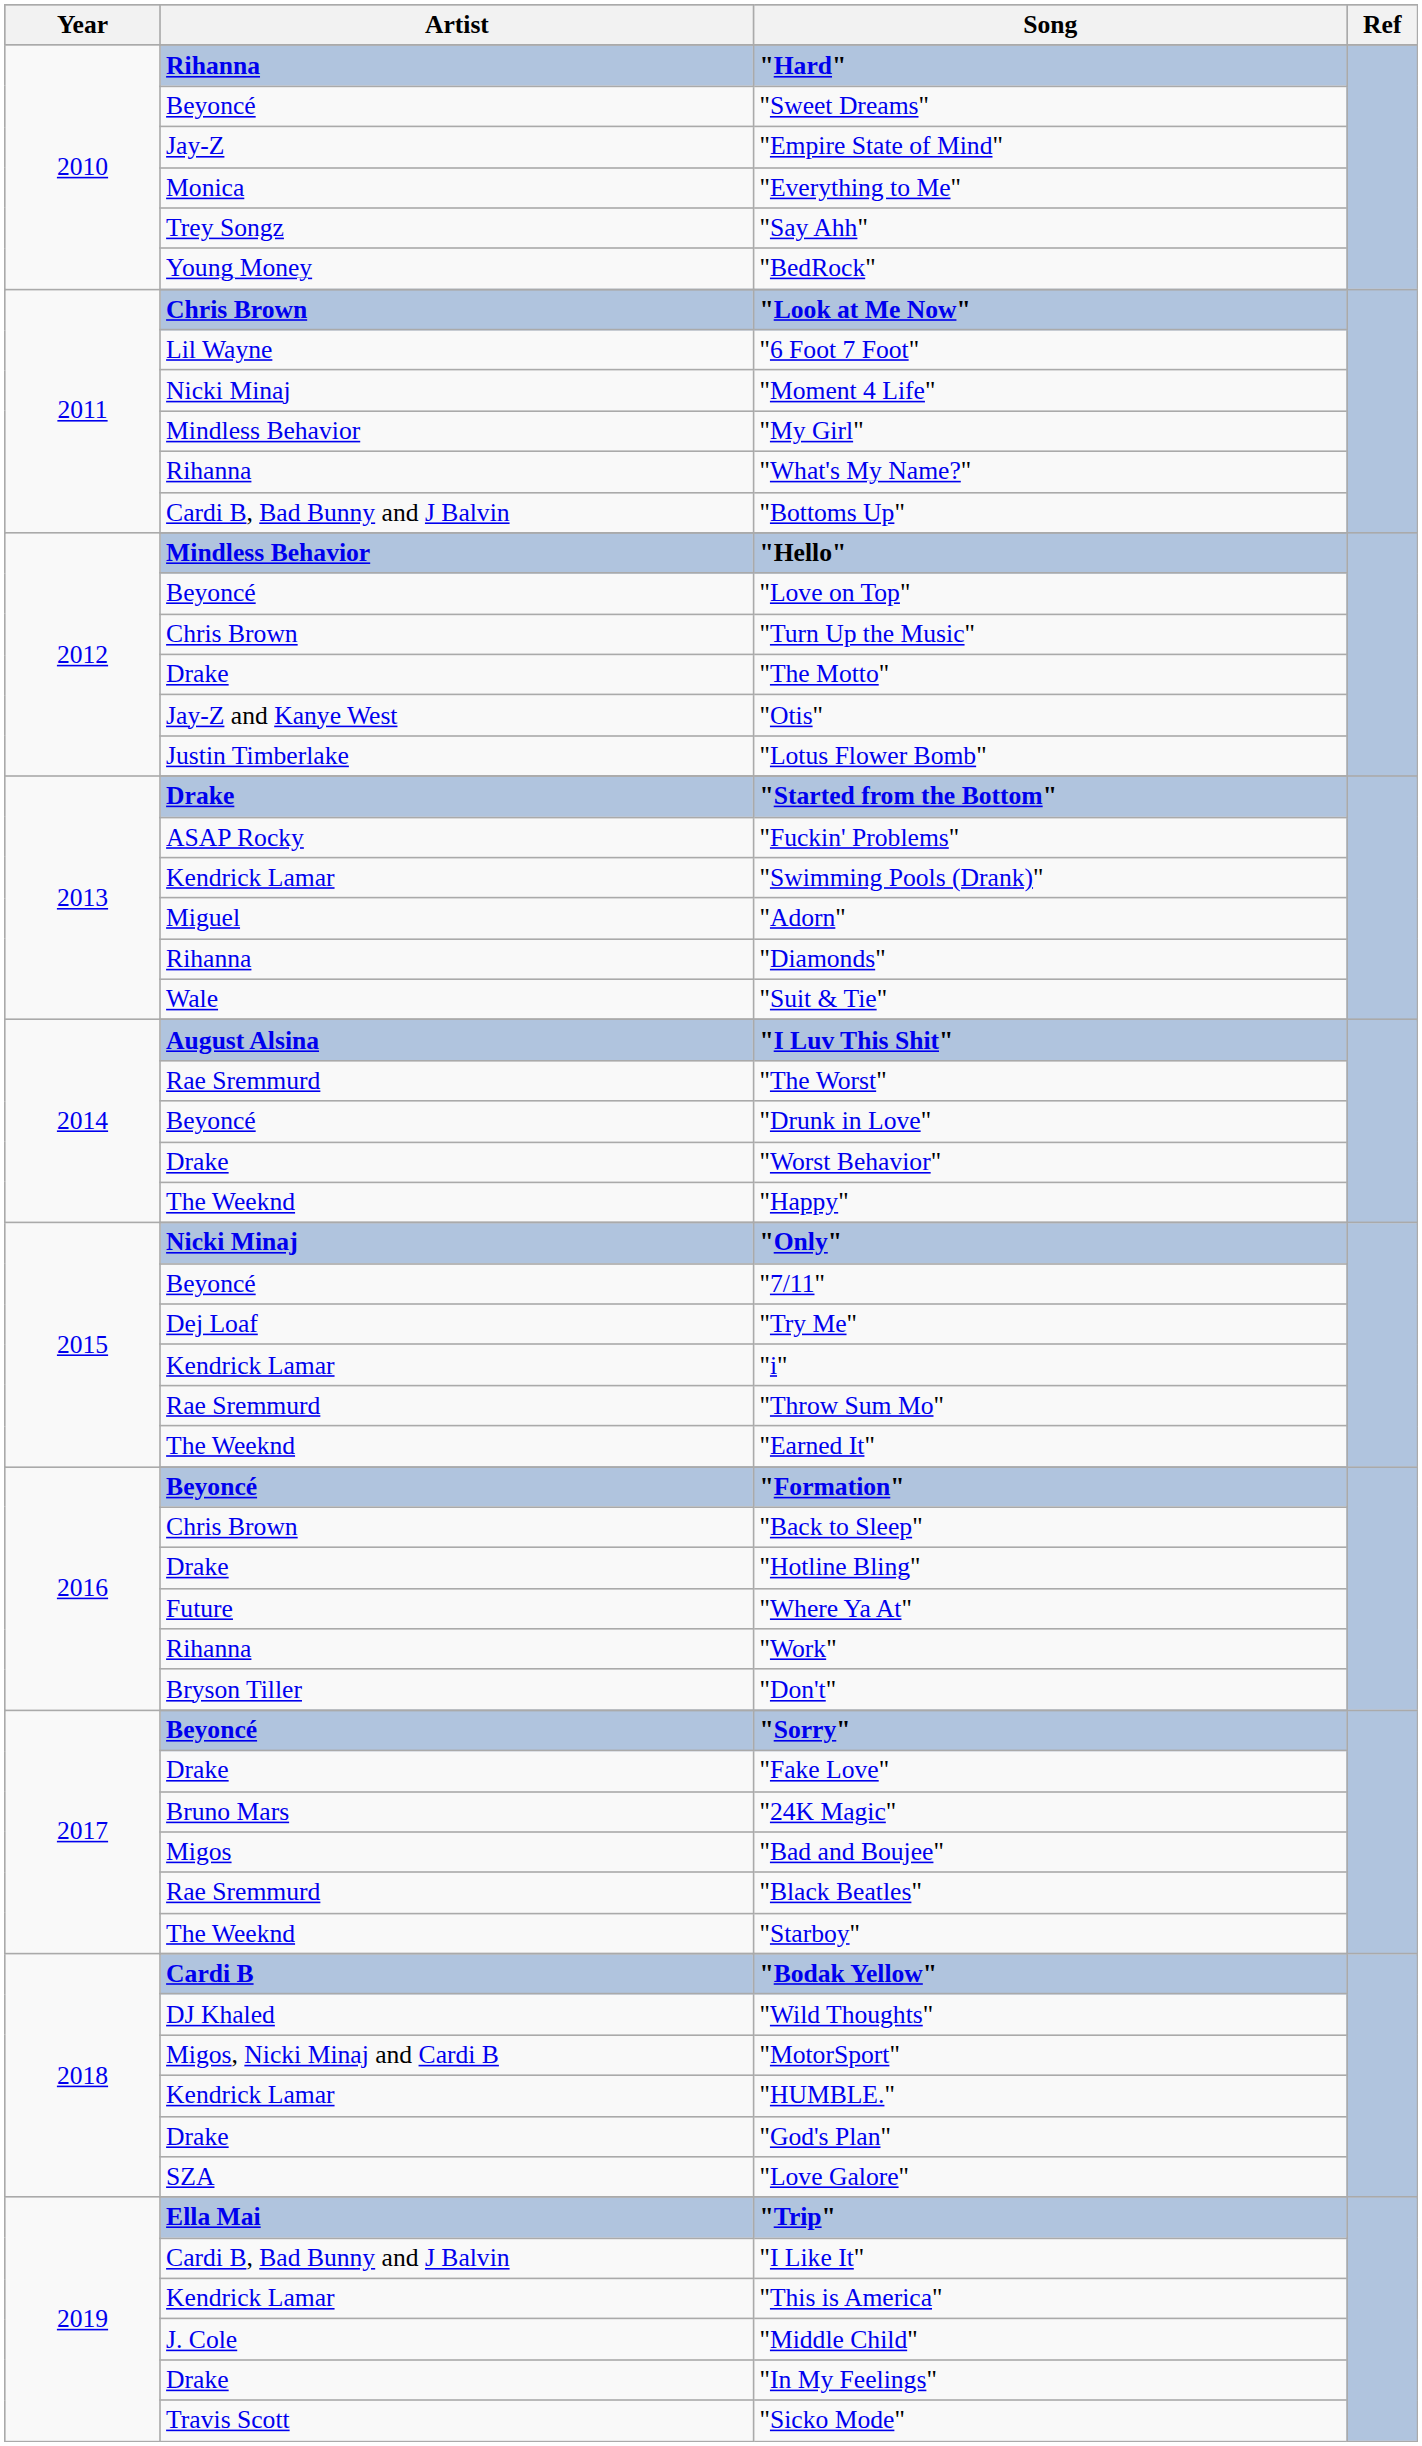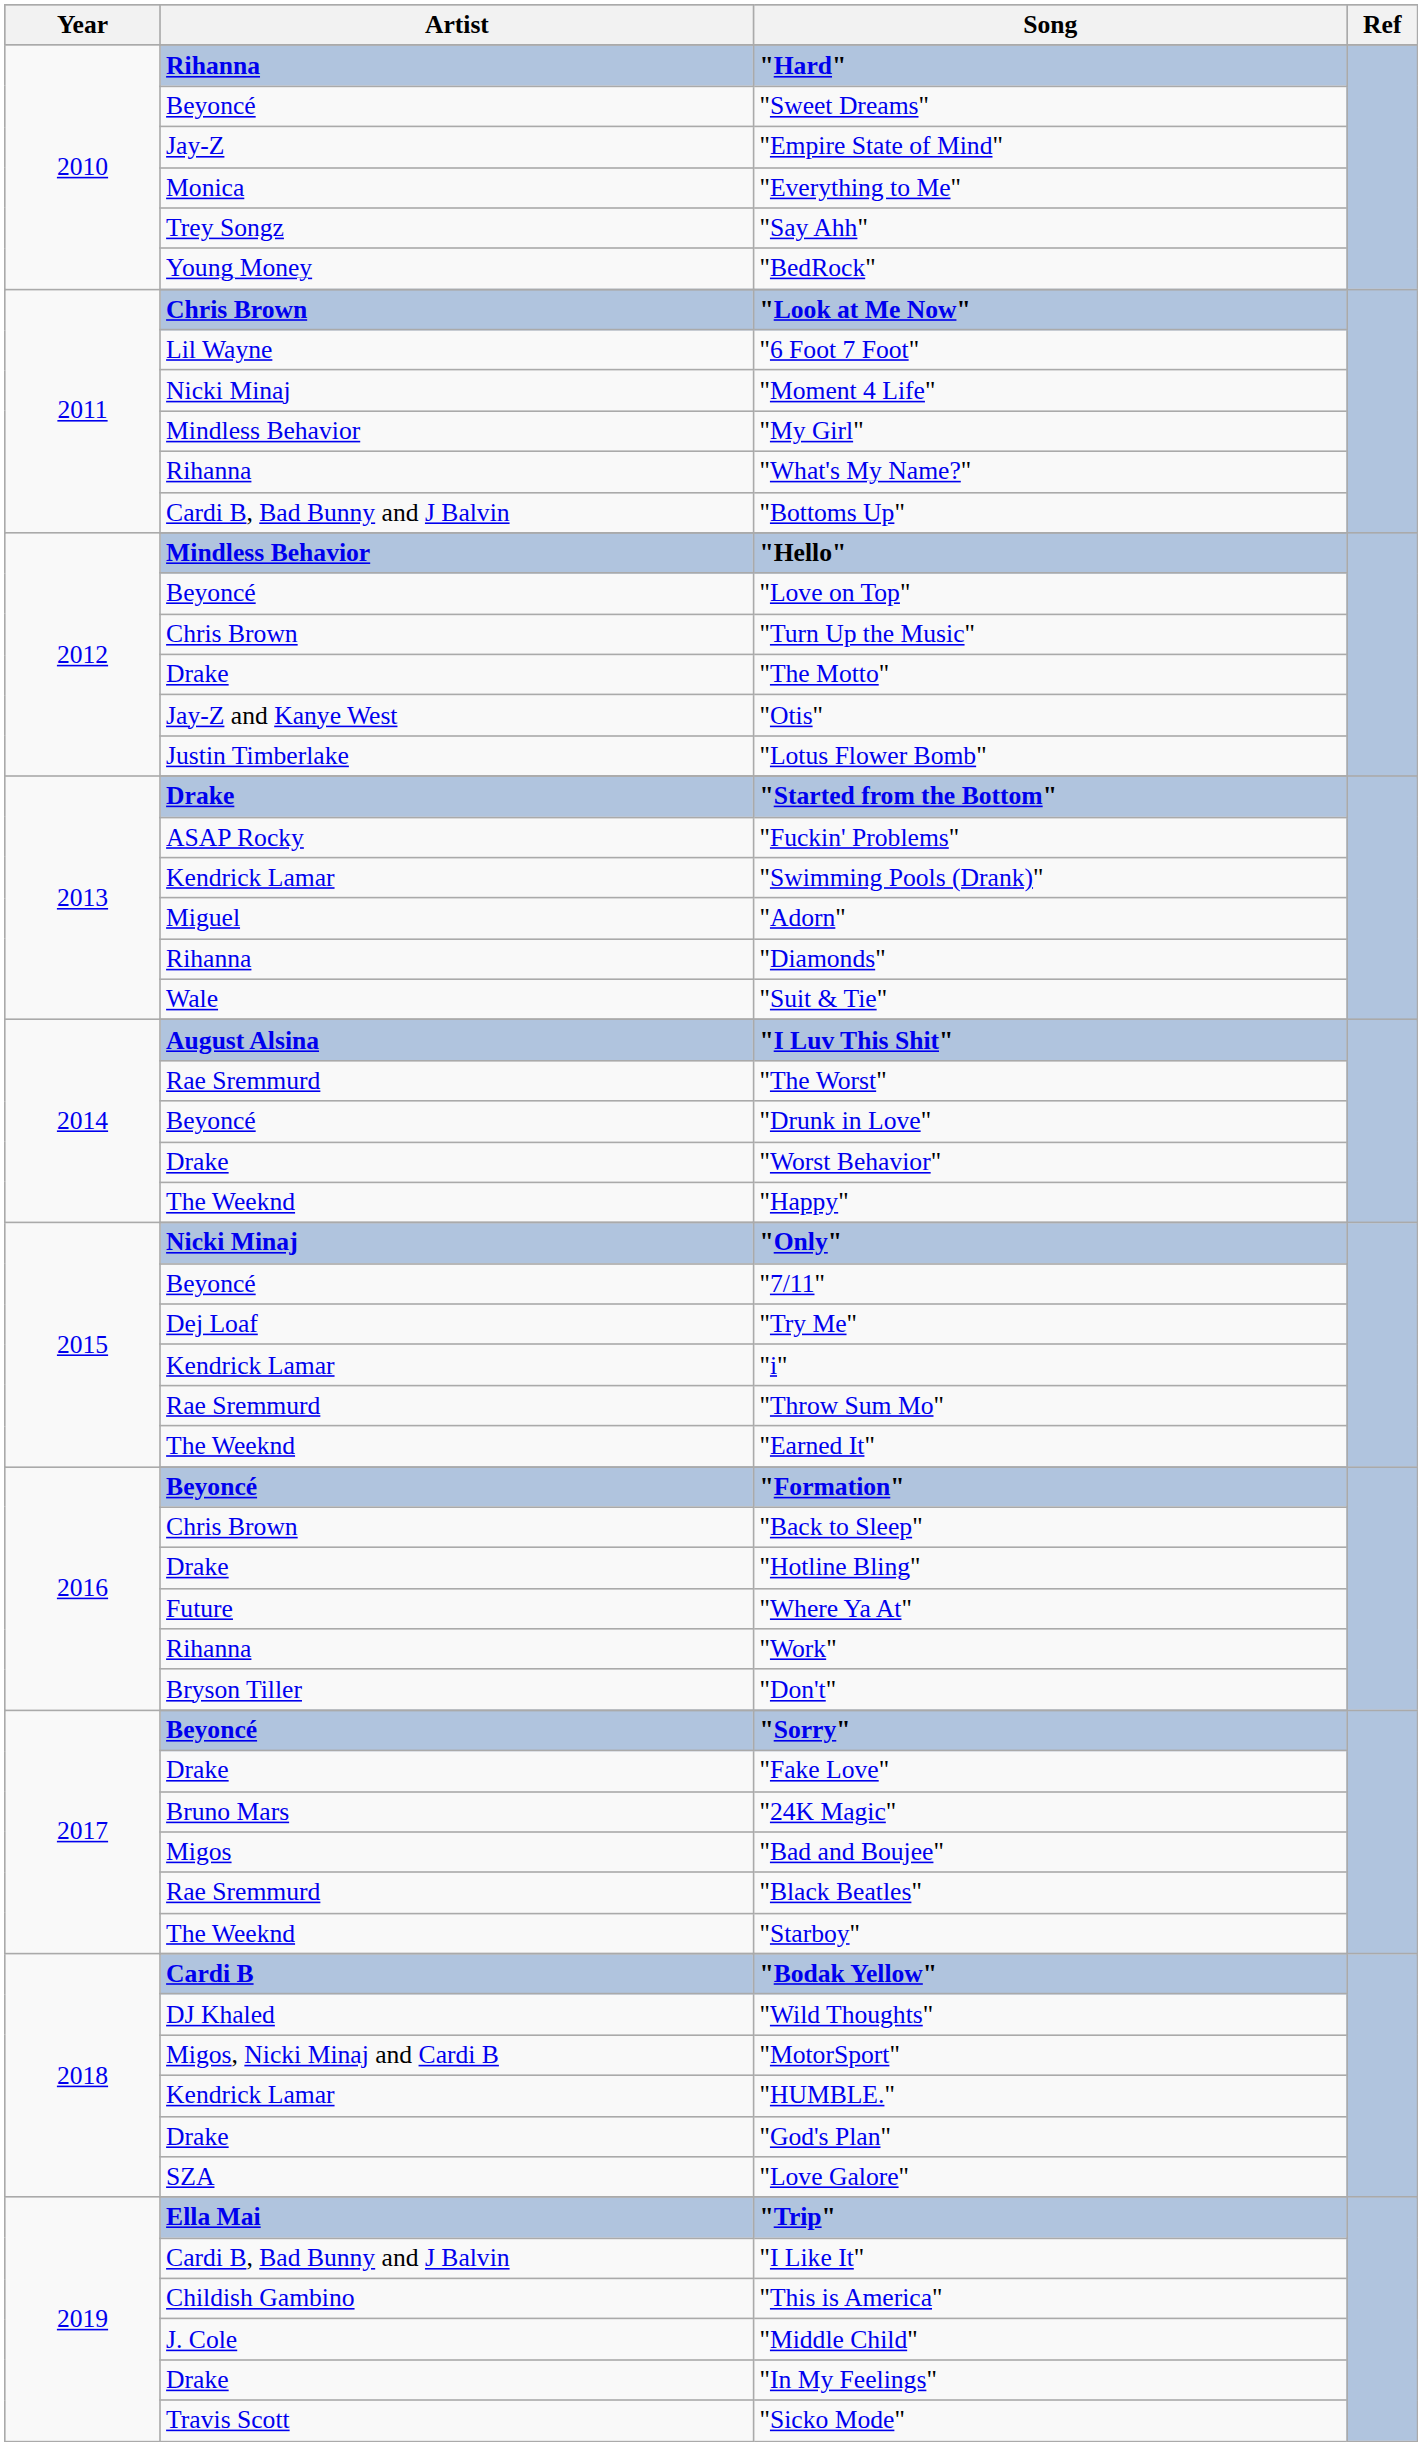"This is America" | Artist: Kendrick Lamar -> Childish Gambino
